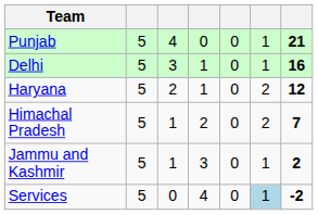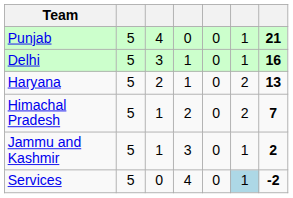Haryana | column 7: 12 -> 13
